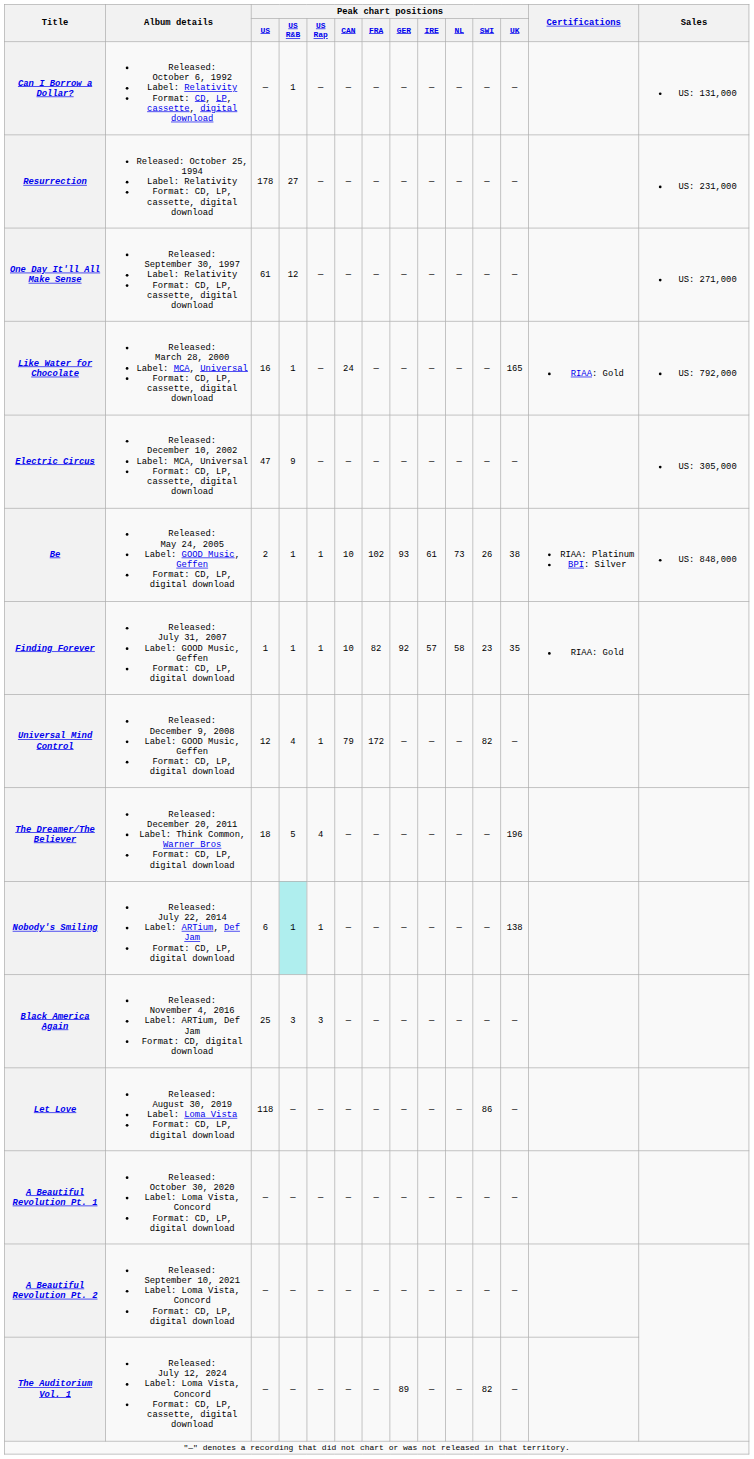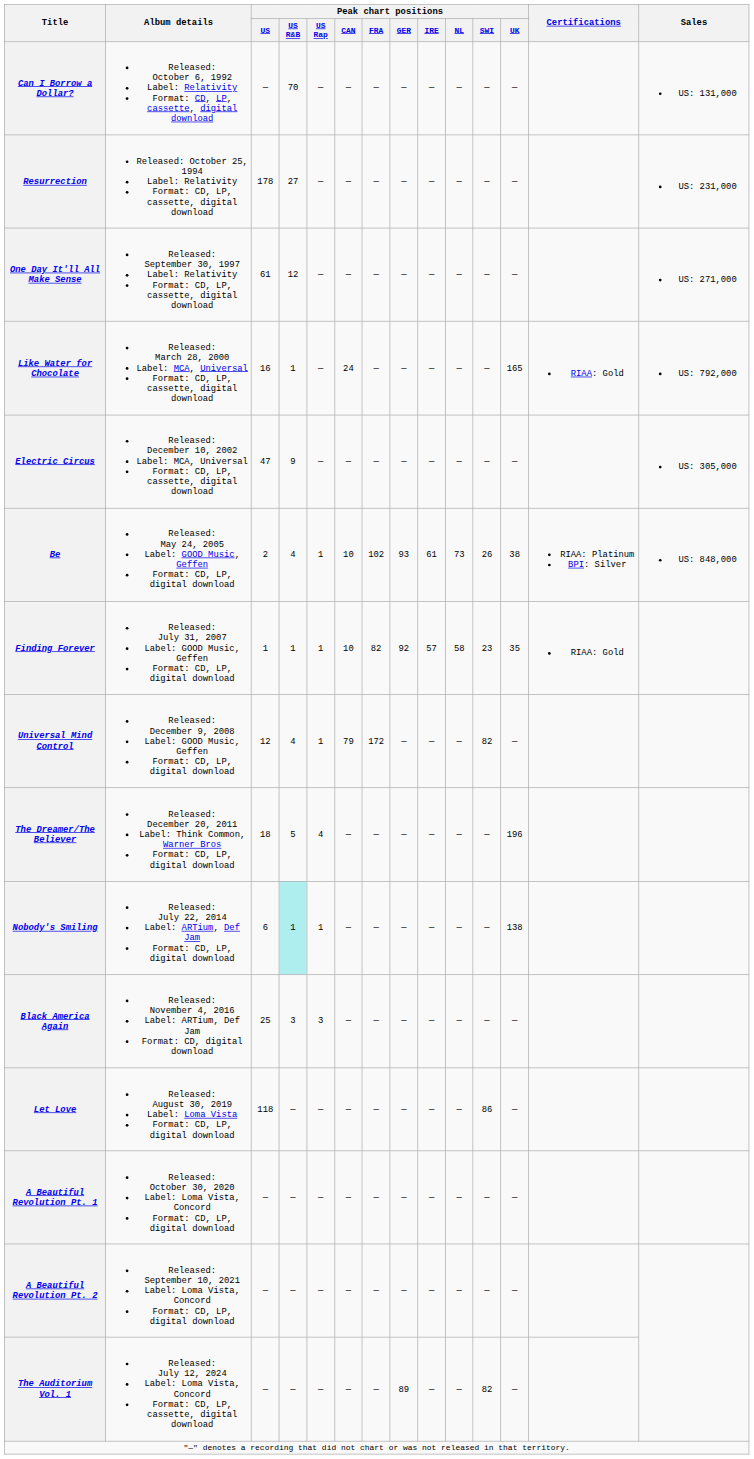Can I Borrow a Dollar? | Peak chart positions / US R&B: 1 -> 70
Be | Peak chart positions / US R&B: 1 -> 4
